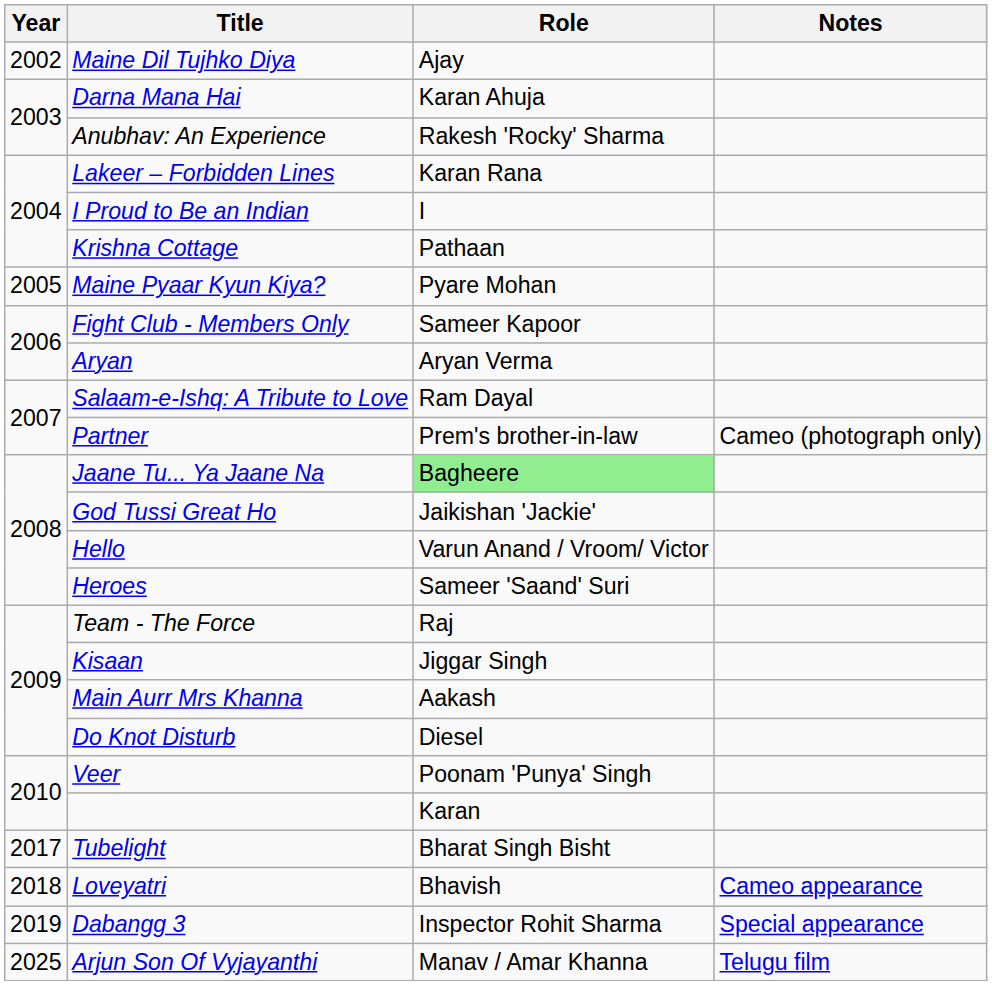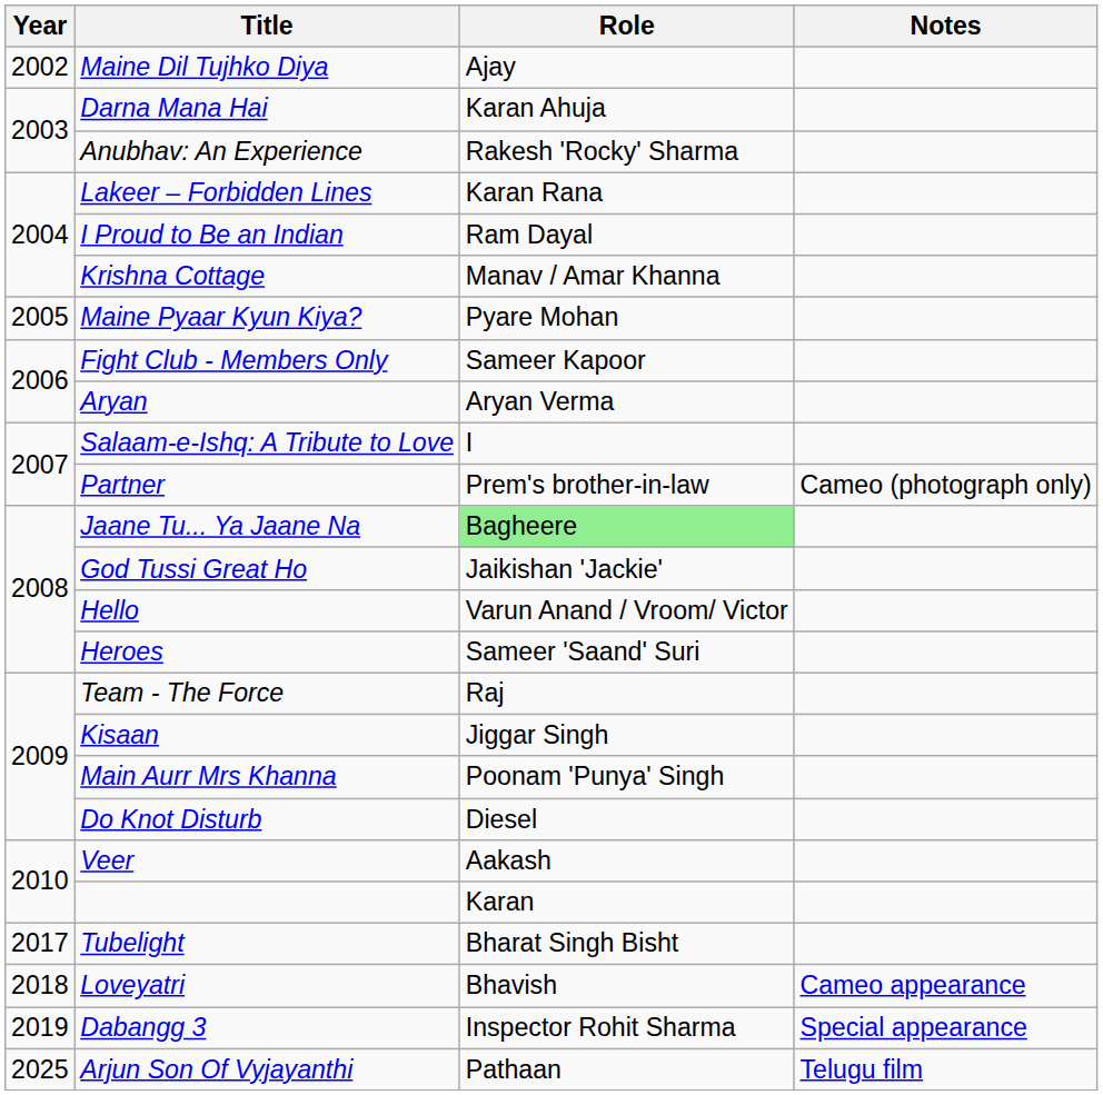I Proud to Be an Indian | Role: I -> Ram Dayal
Krishna Cottage | Role: Pathaan -> Manav / Amar Khanna
Salaam-e-Ishq: A Tribute to Love | Role: Ram Dayal -> I
Main Aurr Mrs Khanna | Role: Aakash -> Poonam 'Punya' Singh
Veer | Role: Poonam 'Punya' Singh -> Aakash
Arjun Son Of Vyjayanthi | Role: Manav / Amar Khanna -> Pathaan
